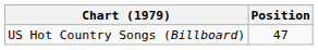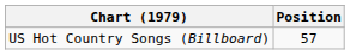US Hot Country Songs (Billboard) | Position: 47 -> 57
